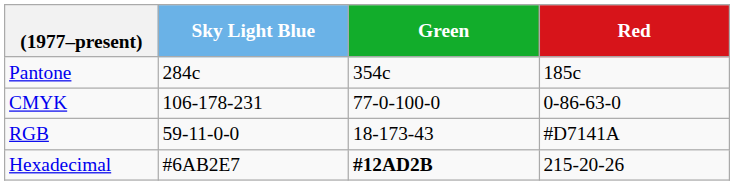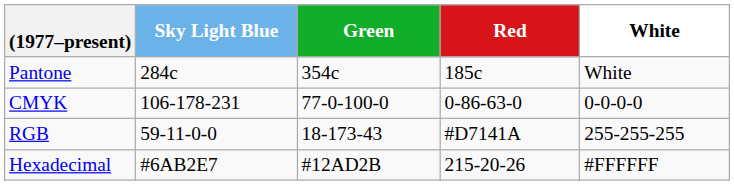+ column: White | White | 0-0-0-0 | 255-255-255 | #FFFFFF
Hexadecimal | Green: bold -> normal
